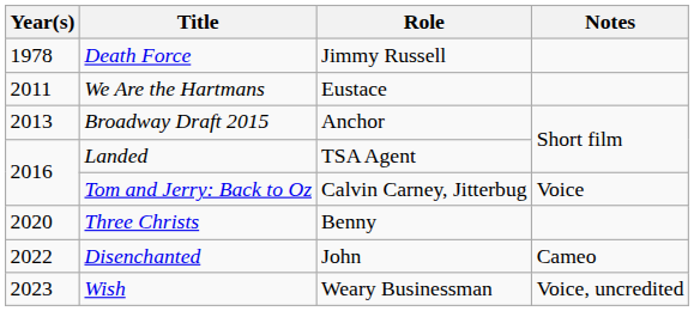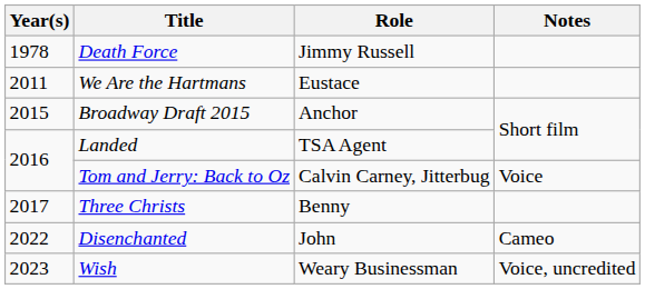Broadway Draft 2015 | Year(s): 2013 -> 2015
Three Christs | Year(s): 2020 -> 2017
